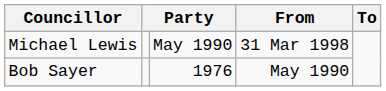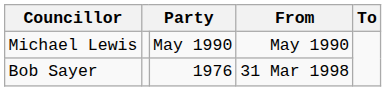Michael Lewis | From: 31 Mar 1998 -> May 1990
Bob Sayer | From: May 1990 -> 31 Mar 1998
